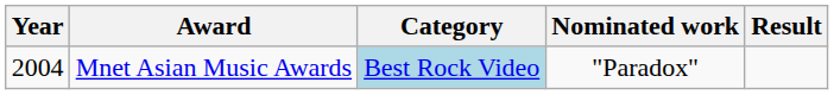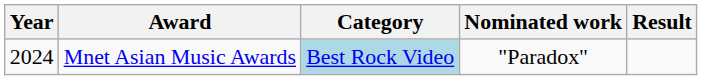Mnet Asian Music Awards | Year: 2004 -> 2024
